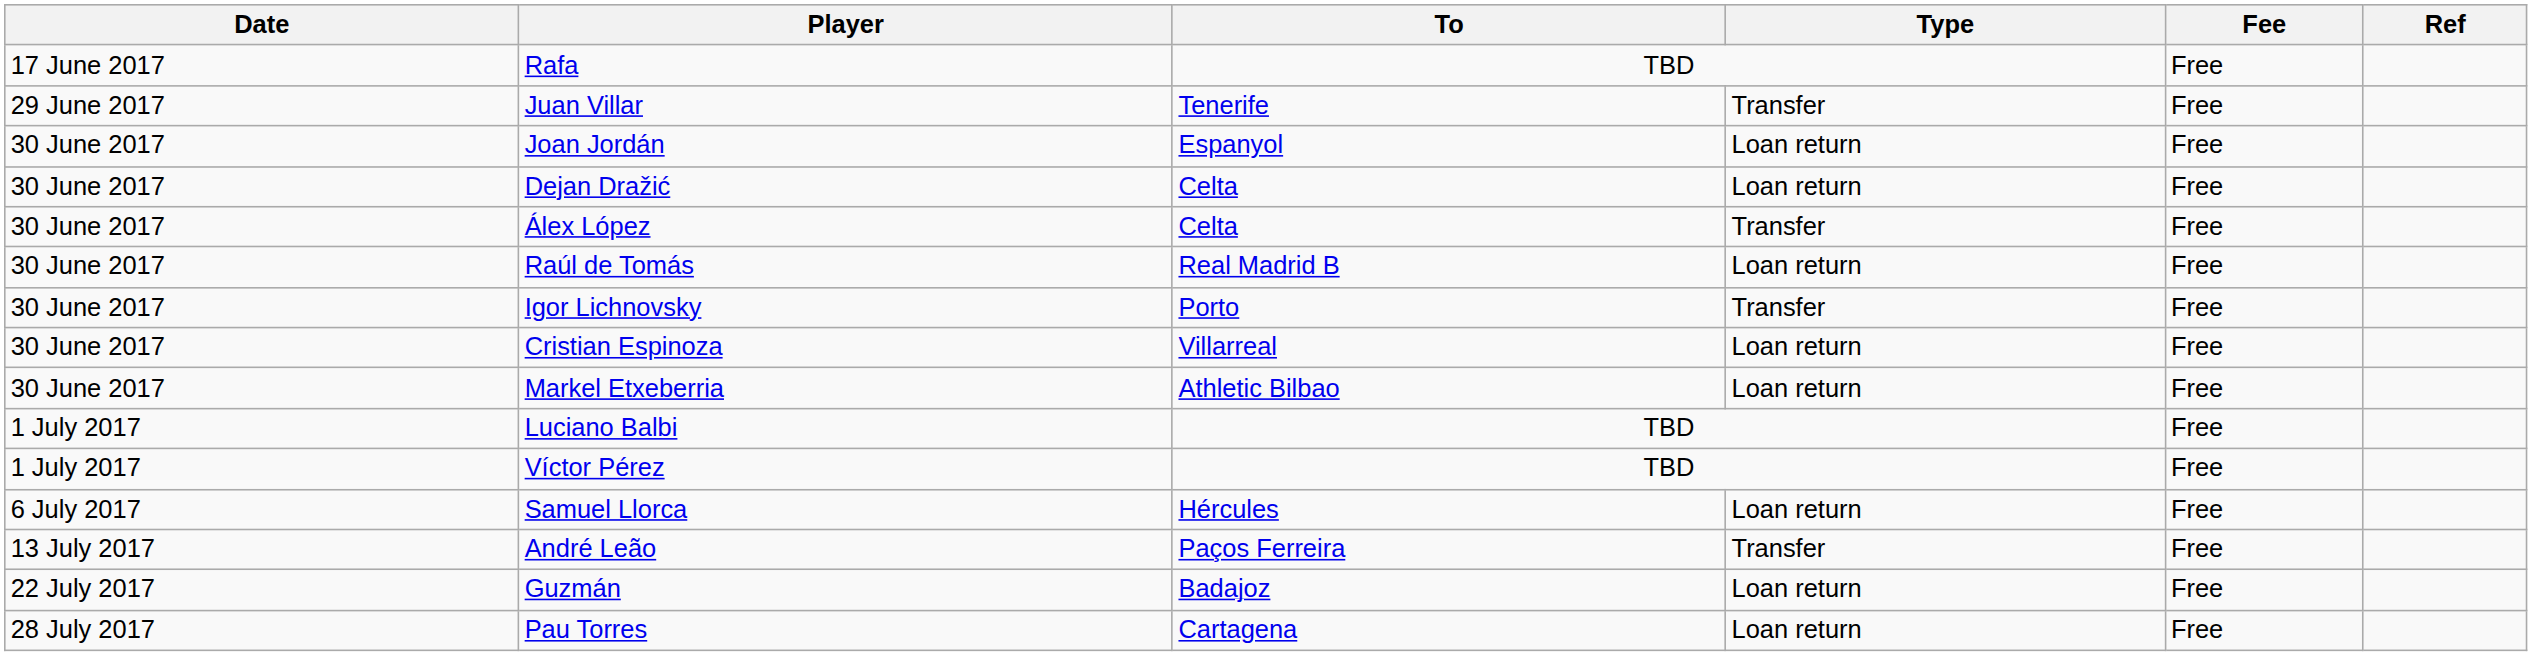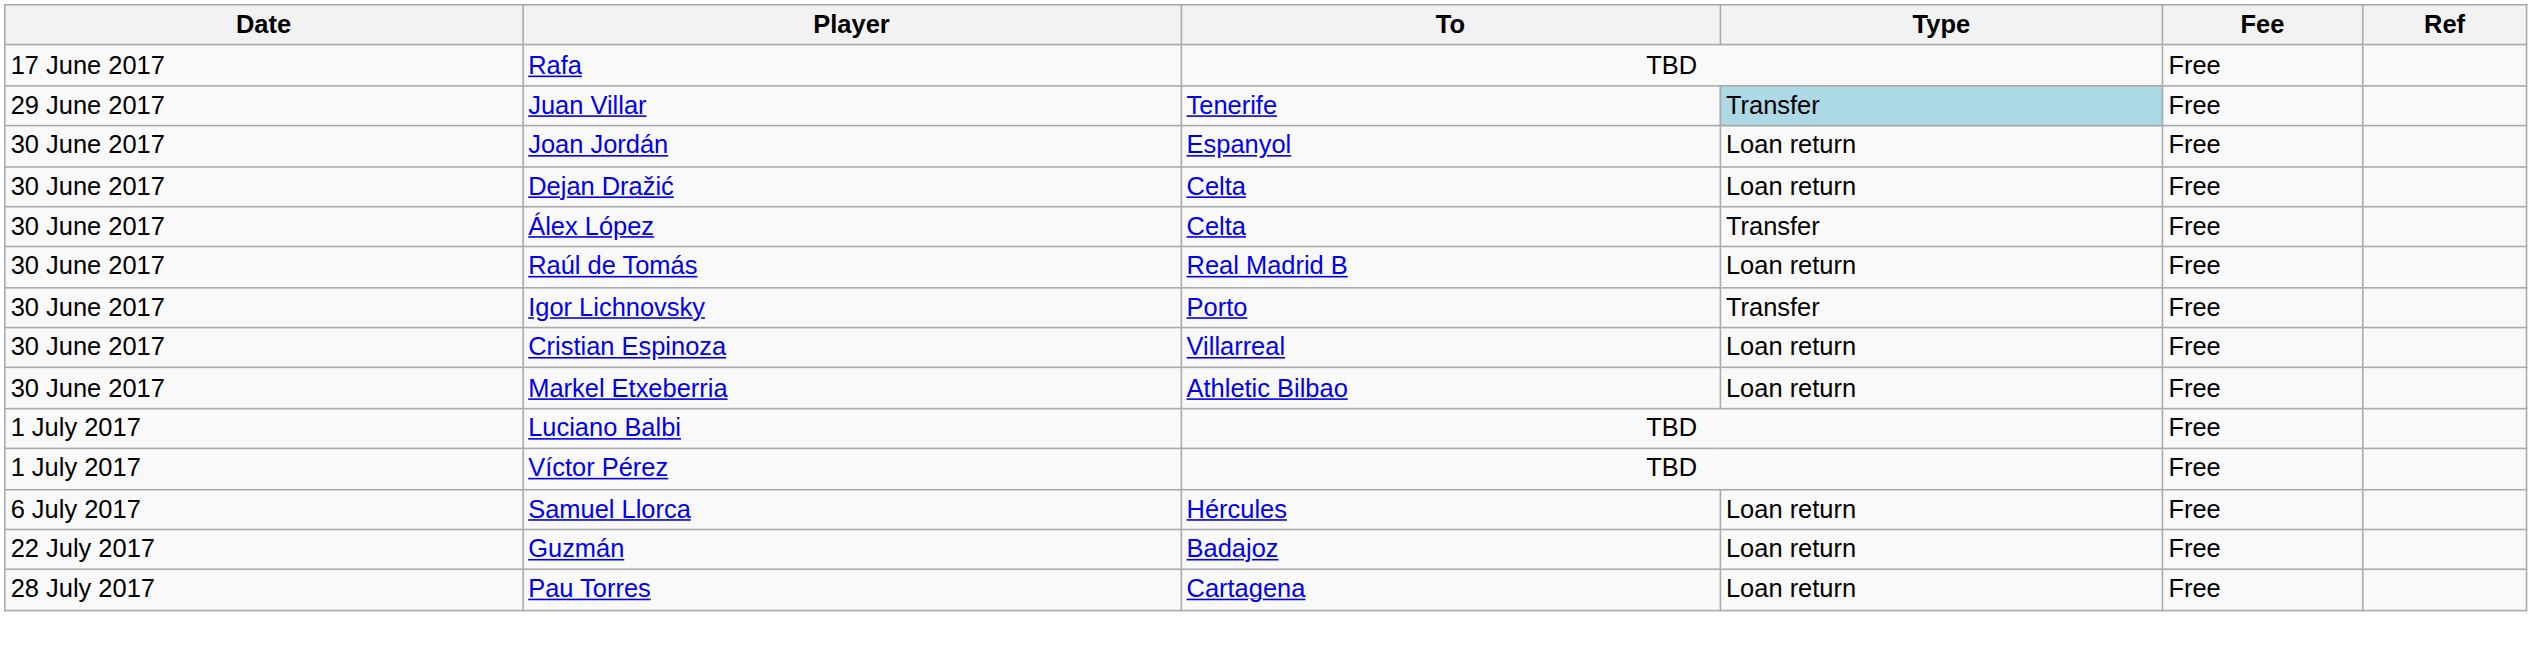Juan Villar | Type: no background -> lightblue background
- row: 13 July 2017 | André Leão | Paços Ferreira | Transfer | Free
